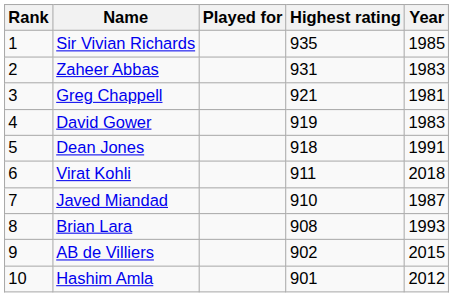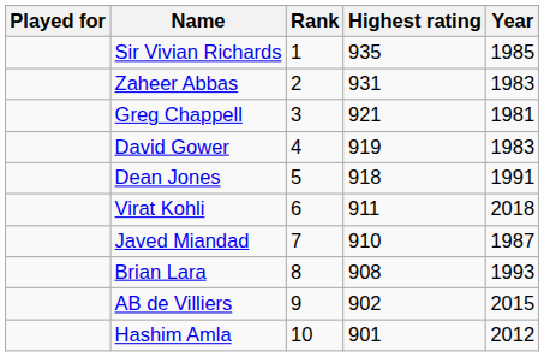columns swapped: Rank <-> Played for
